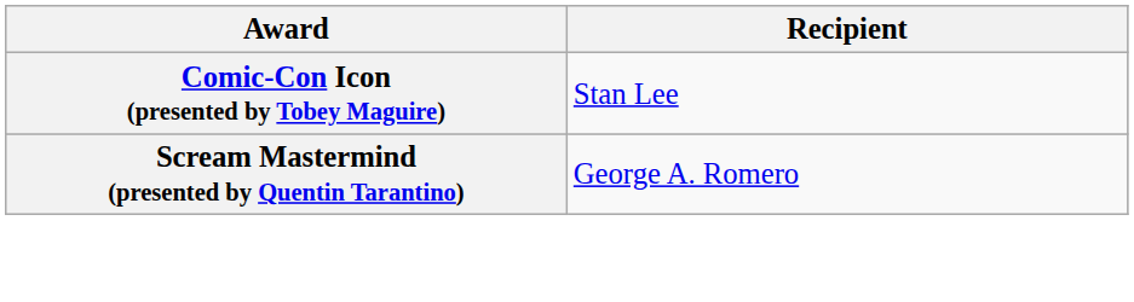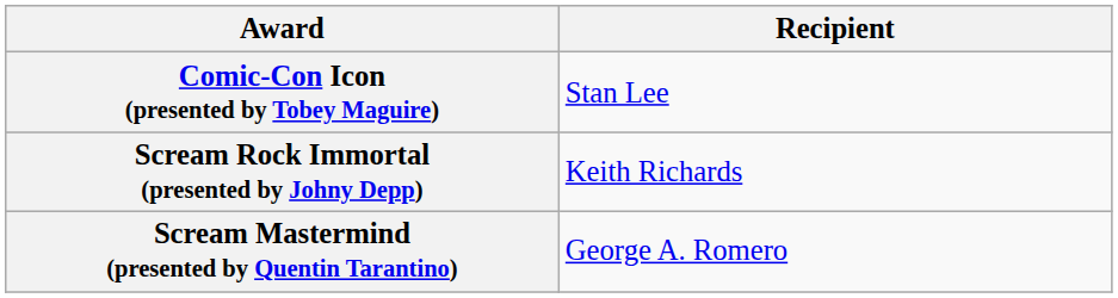+ row: Scream Rock Immortal (presented by Johny Depp) | Keith Richards
